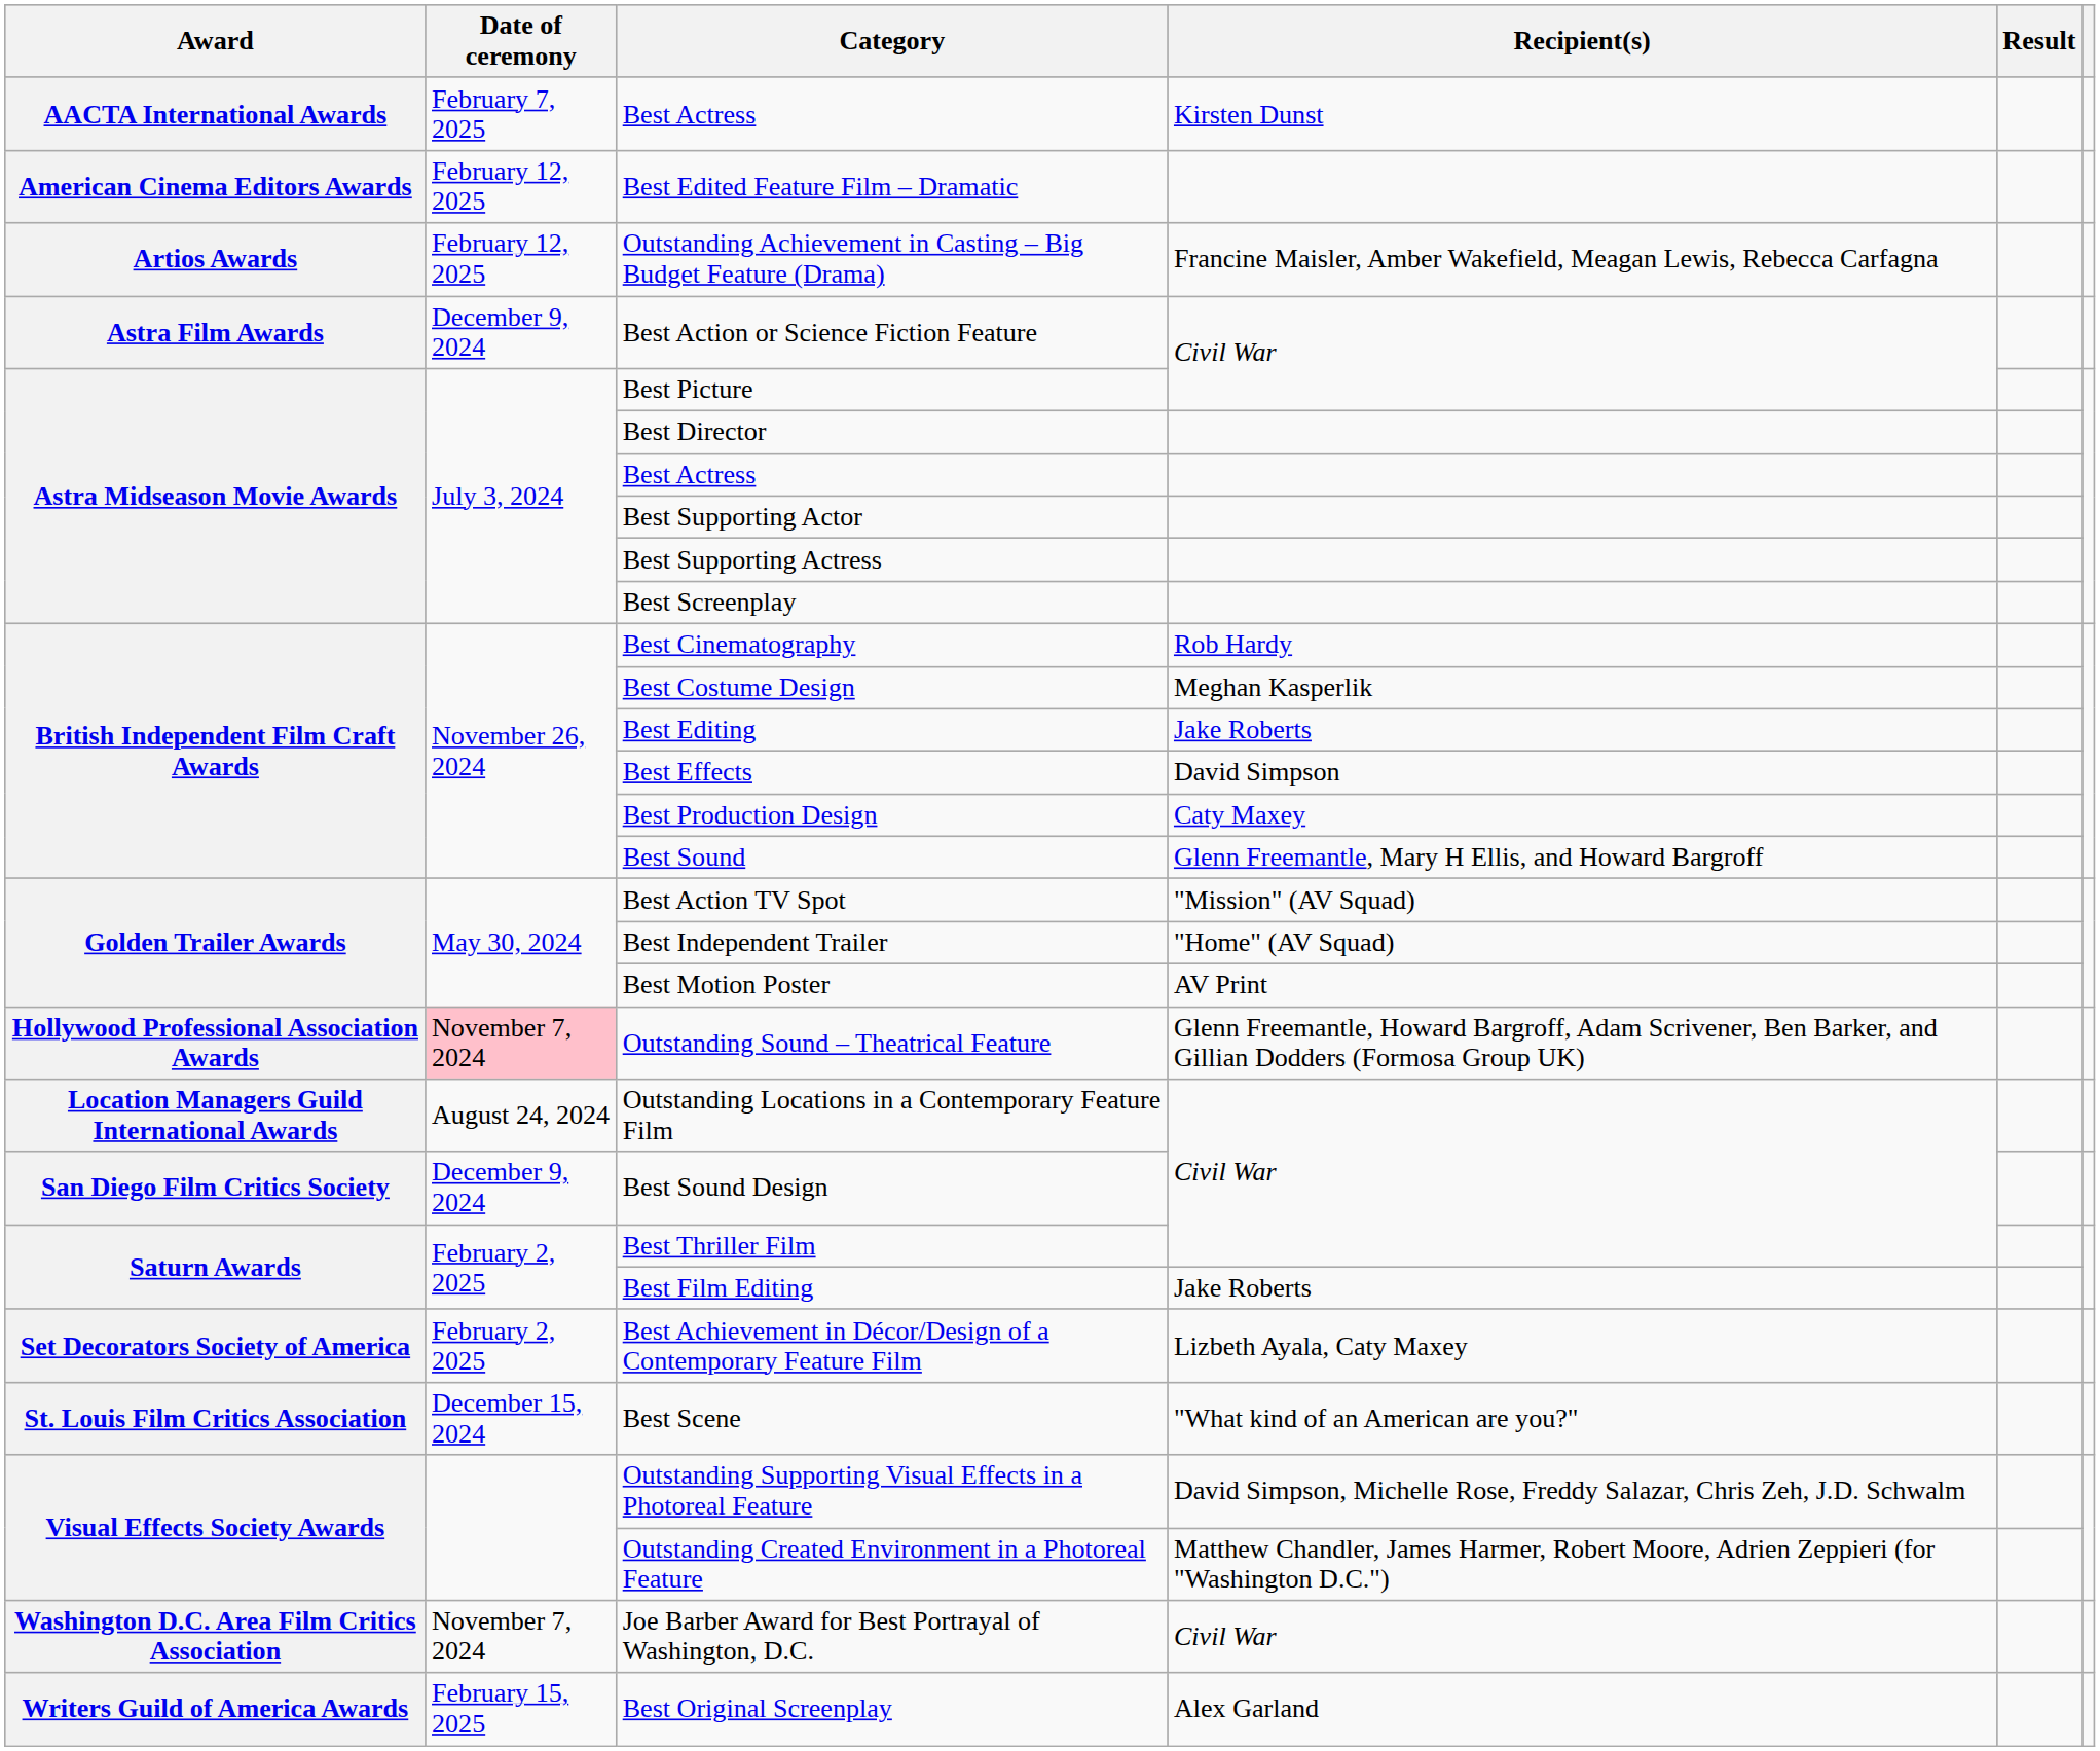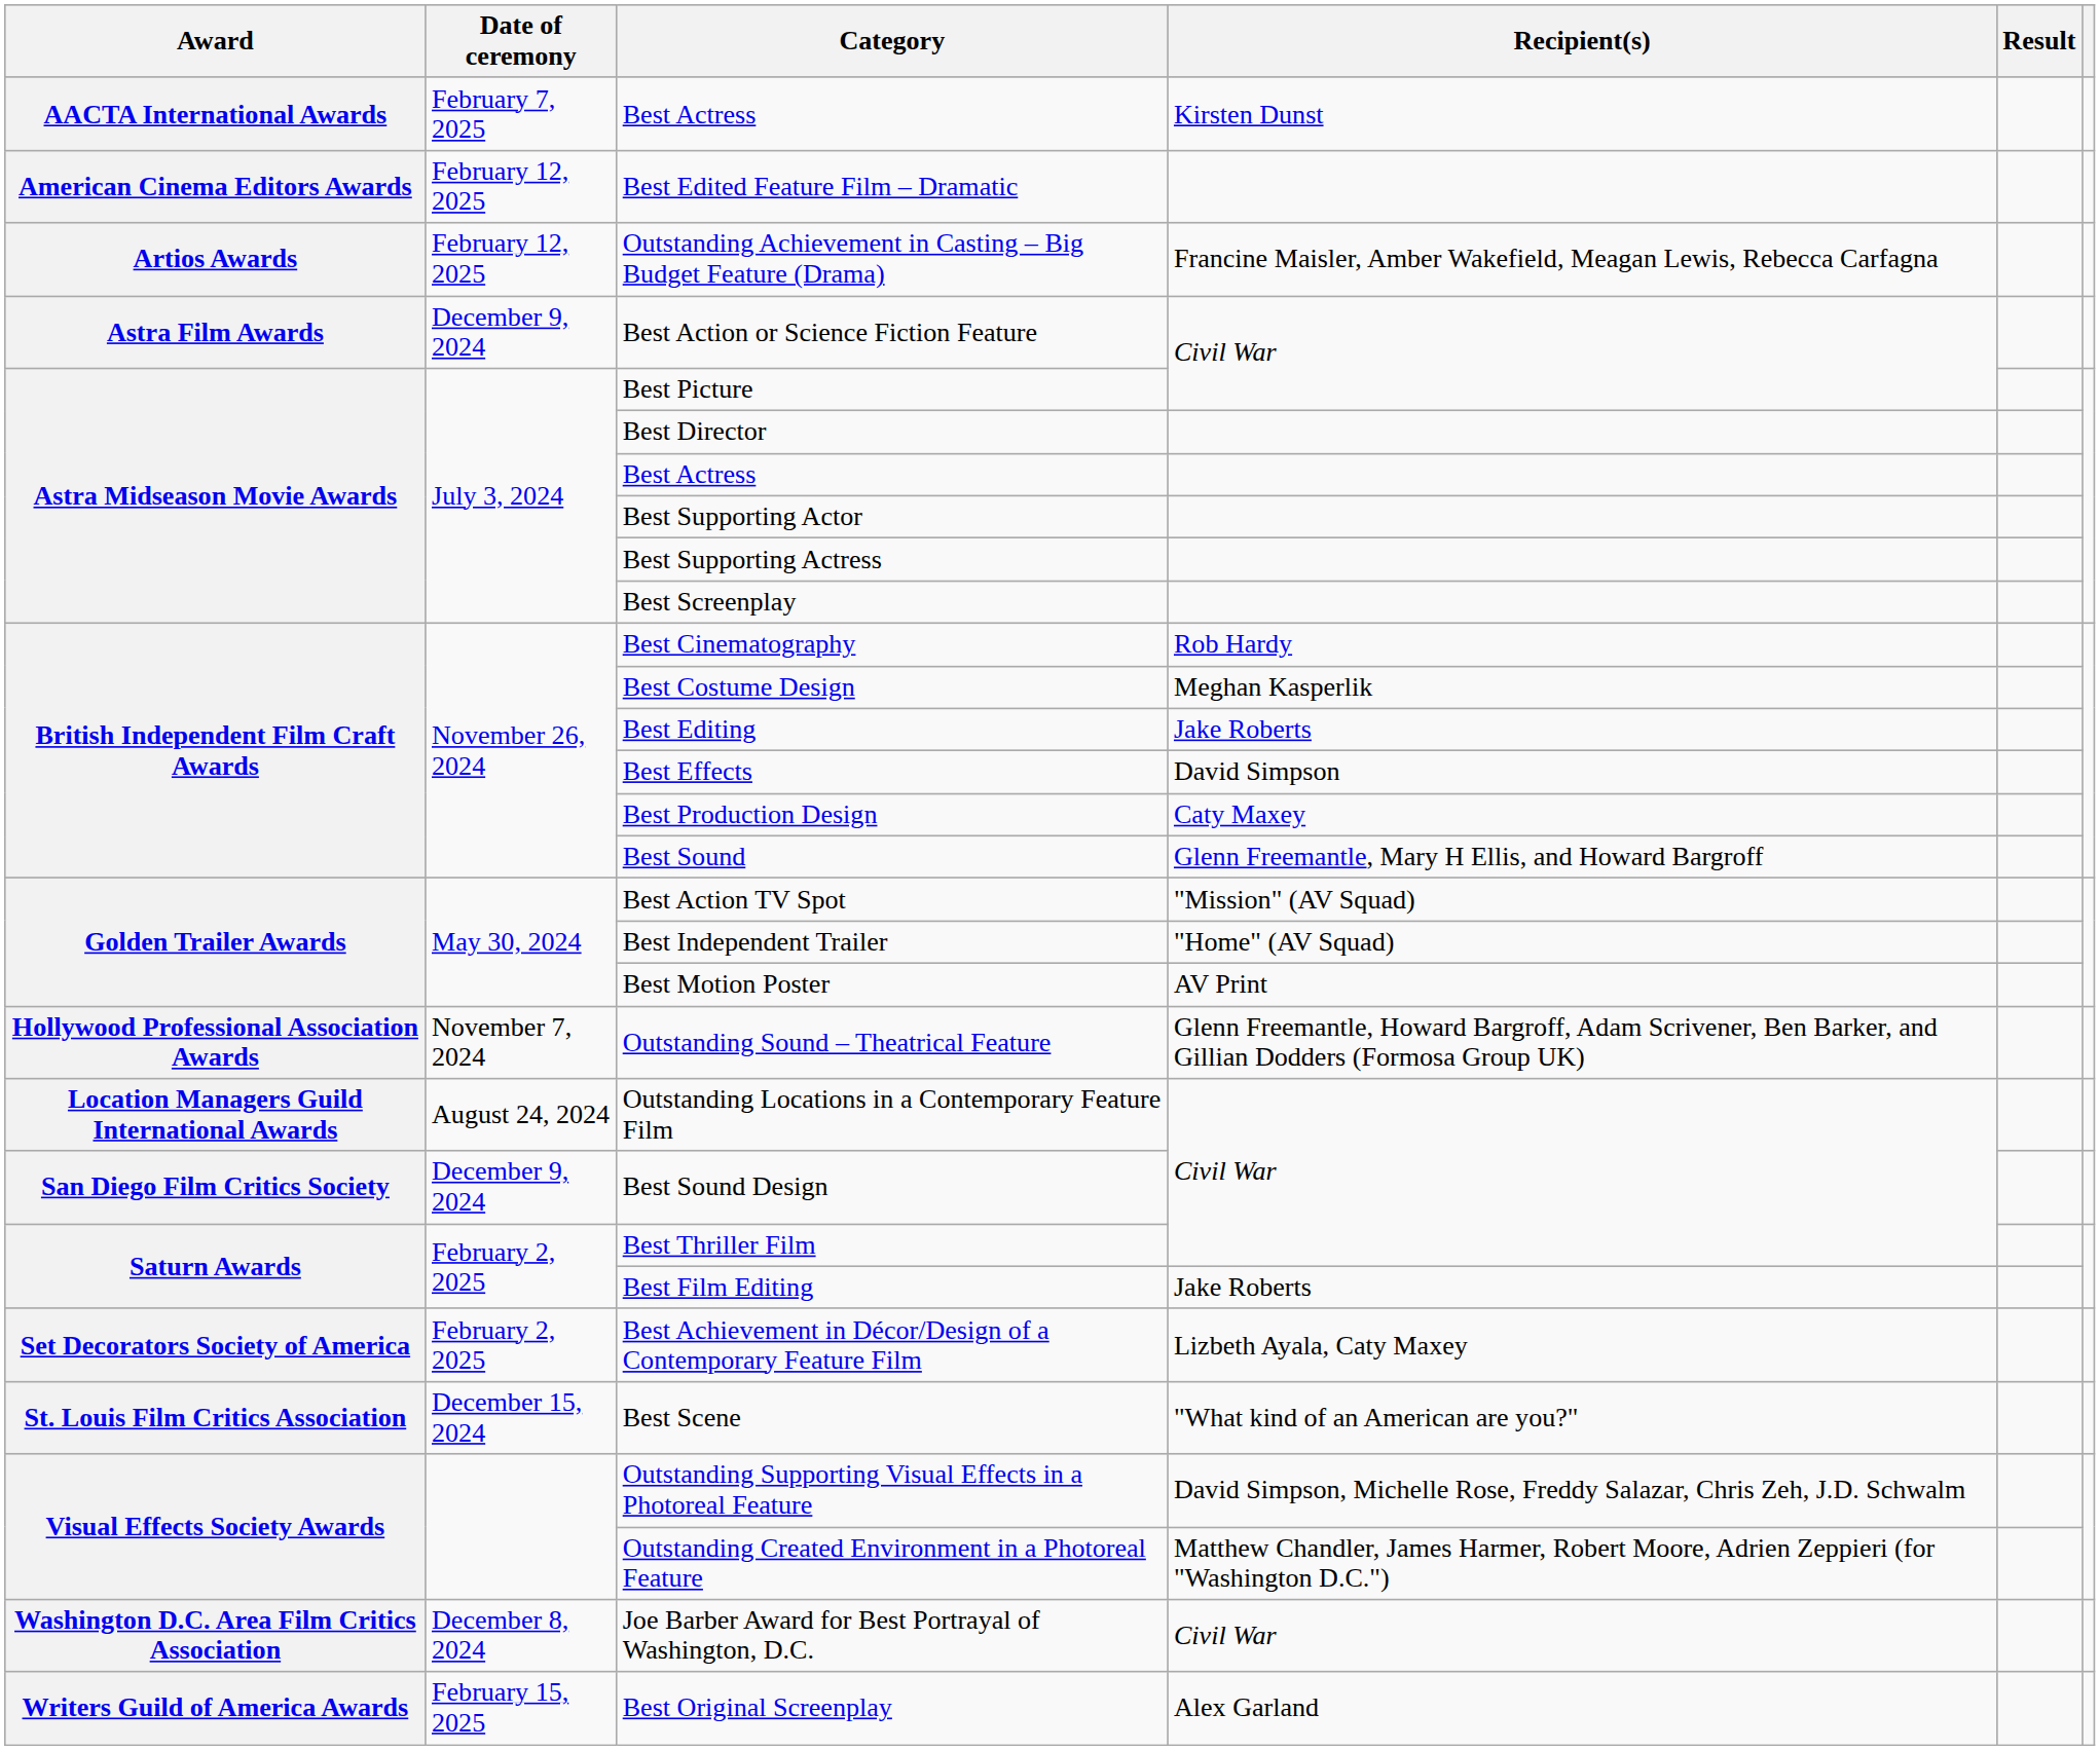Outstanding Sound – Theatrical Feature | Date of ceremony: pink background -> no background
Joe Barber Award for Best Portrayal of Washington, D.C. | Date of ceremony: November 7, 2024 -> December 8, 2024
